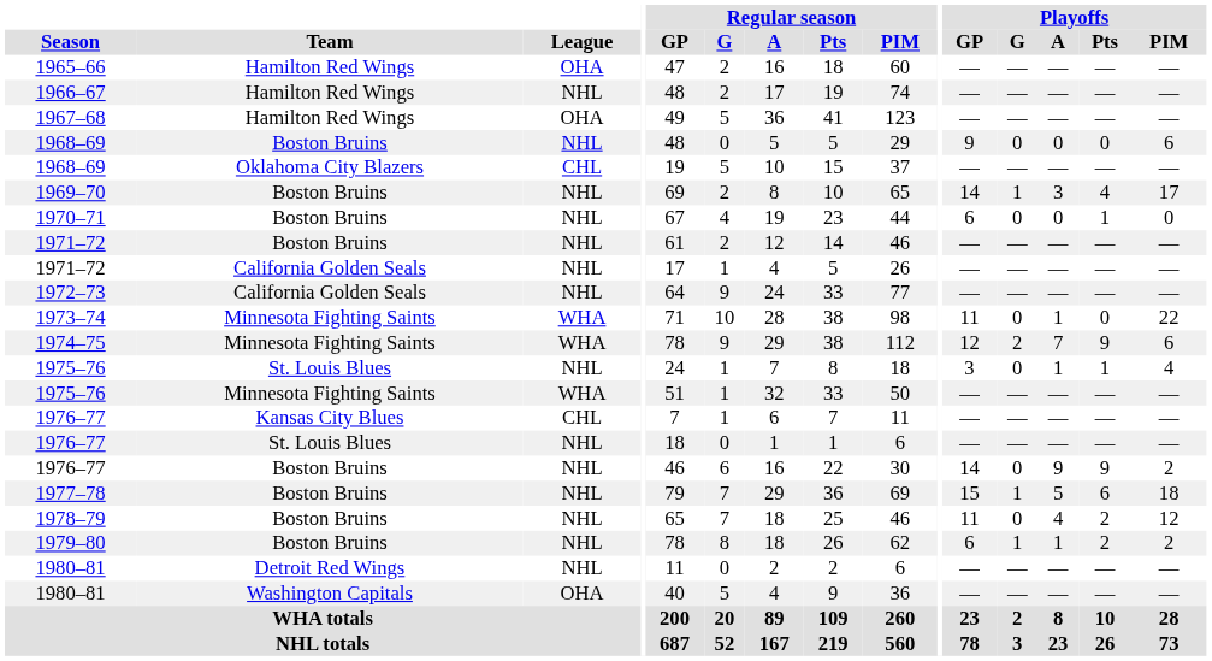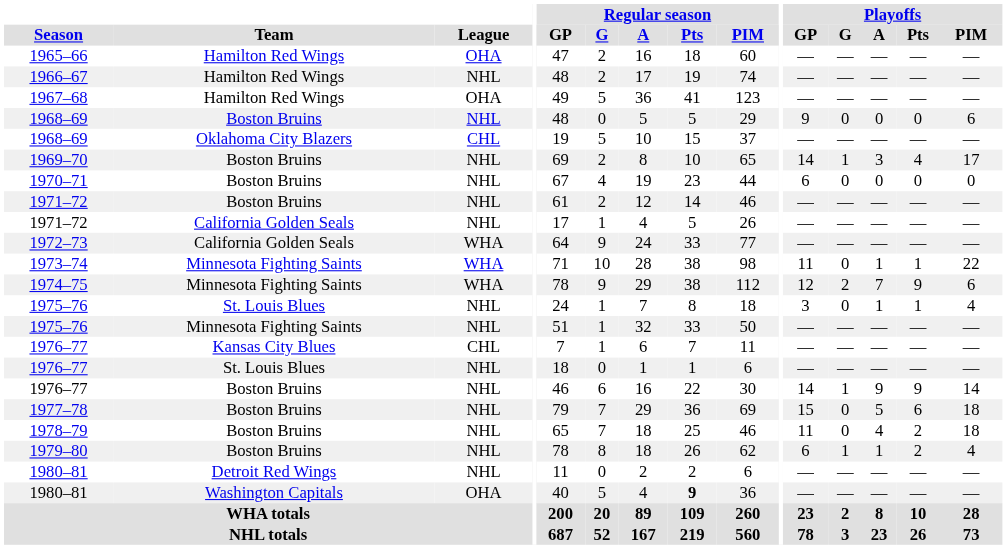1970–71 | Playoffs / Pts: 1 -> 0
1972–73 | League: NHL -> WHA
1973–74 | Playoffs / Pts: 0 -> 1
1975–76 / Minnesota Fighting Saints | League: WHA -> NHL
1976–77 / Boston Bruins | Playoffs / G: 0 -> 1
1976–77 / Boston Bruins | Playoffs / PIM: 2 -> 14
1977–78 | Playoffs / G: 1 -> 0
1978–79 | Playoffs / PIM: 12 -> 18
1979–80 | Playoffs / PIM: 2 -> 4
1980–81 / Washington Capitals | Regular season / Pts: normal -> bold
